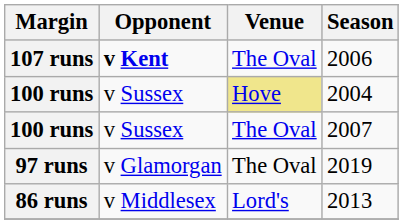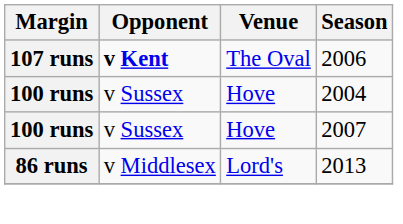2004 | Venue: khaki background -> no background
2007 | Venue: The Oval -> Hove
- row: 97 runs | v Glamorgan | The Oval | 2019
